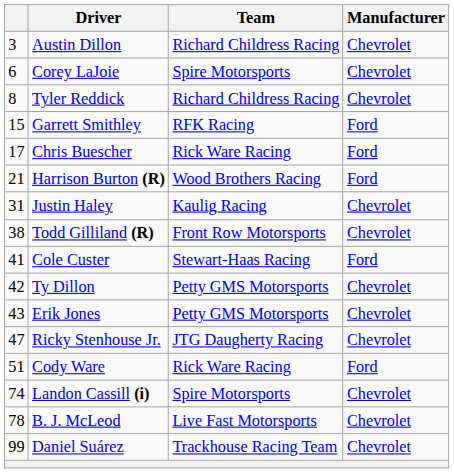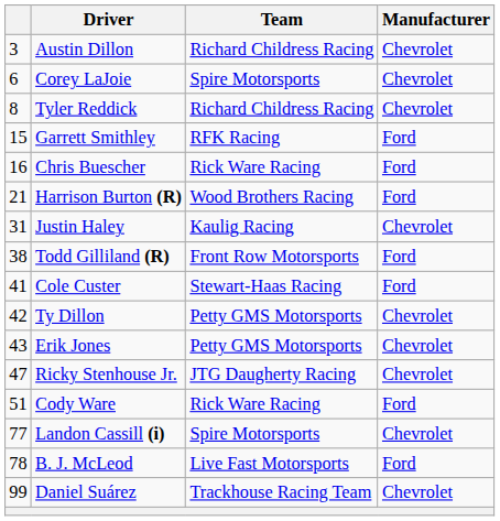Chris Buescher | column 1: 17 -> 16
Todd Gilliland (R) | Manufacturer: Chevrolet -> Ford
Landon Cassill (i) | column 1: 74 -> 77
B. J. McLeod | Manufacturer: Chevrolet -> Ford
